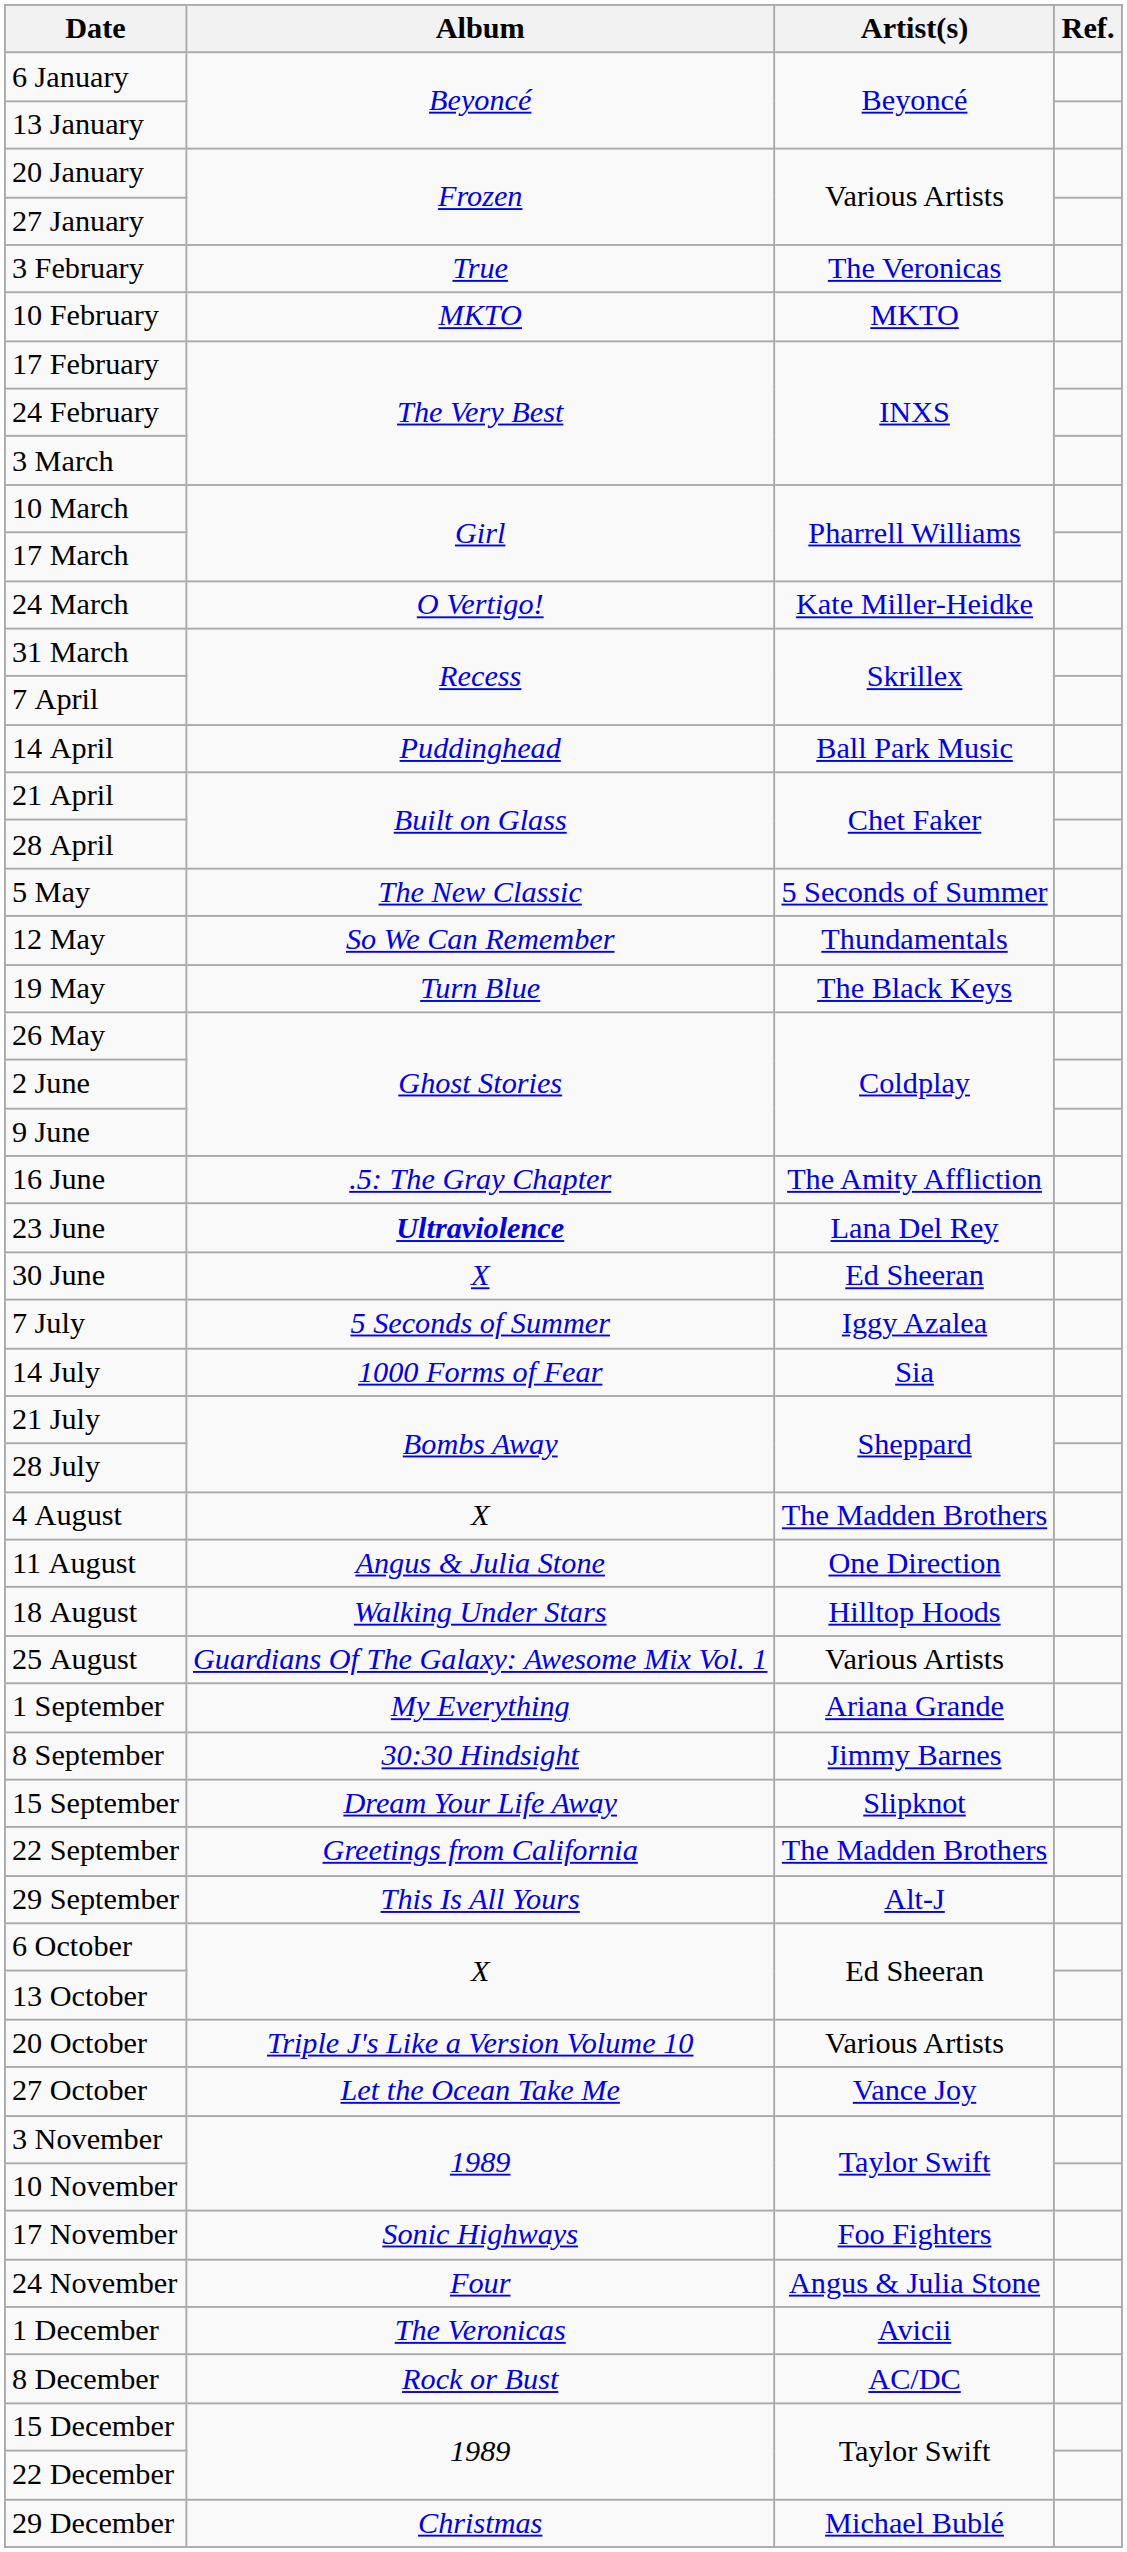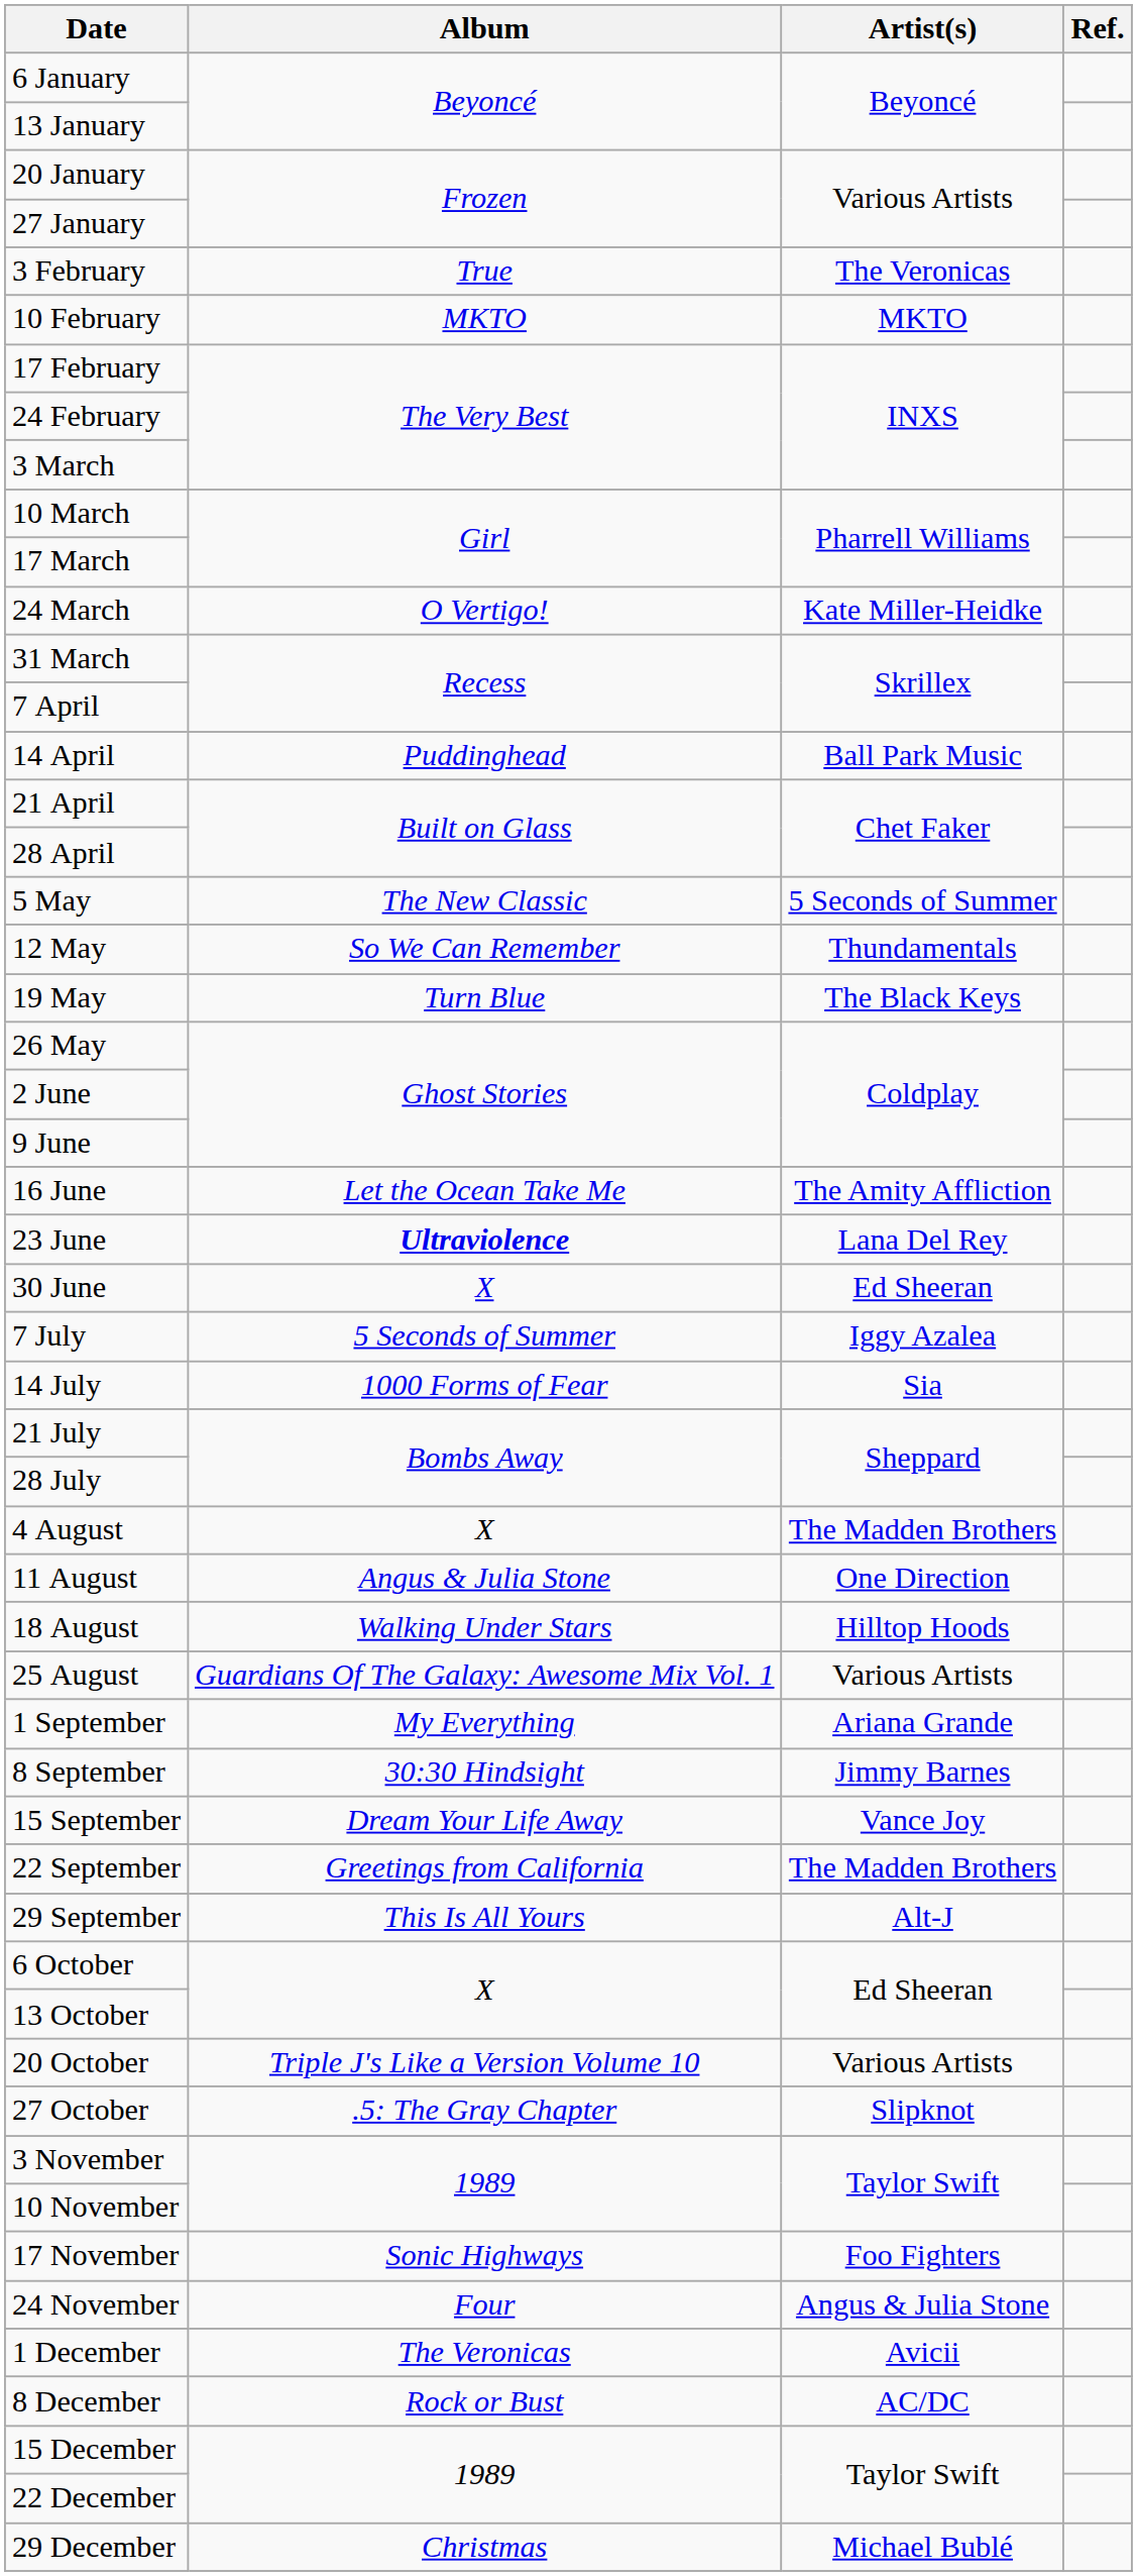16 June | Album: .5: The Gray Chapter -> Let the Ocean Take Me
15 September | Artist(s): Slipknot -> Vance Joy
27 October | Album: Let the Ocean Take Me -> .5: The Gray Chapter
27 October | Artist(s): Vance Joy -> Slipknot
